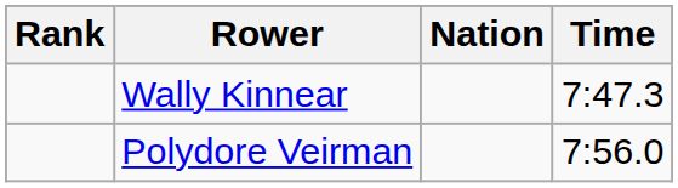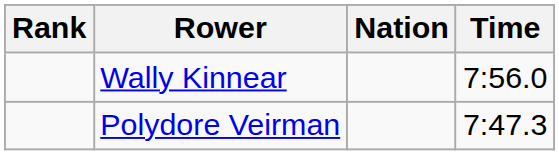Wally Kinnear | Time: 7:47.3 -> 7:56.0
Polydore Veirman | Time: 7:56.0 -> 7:47.3
